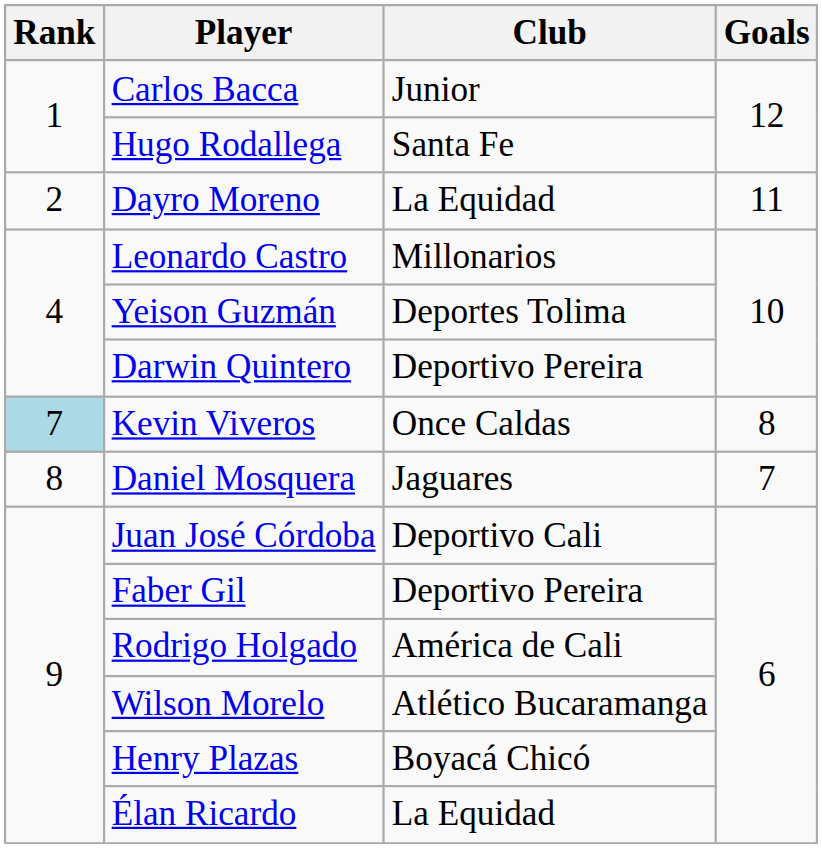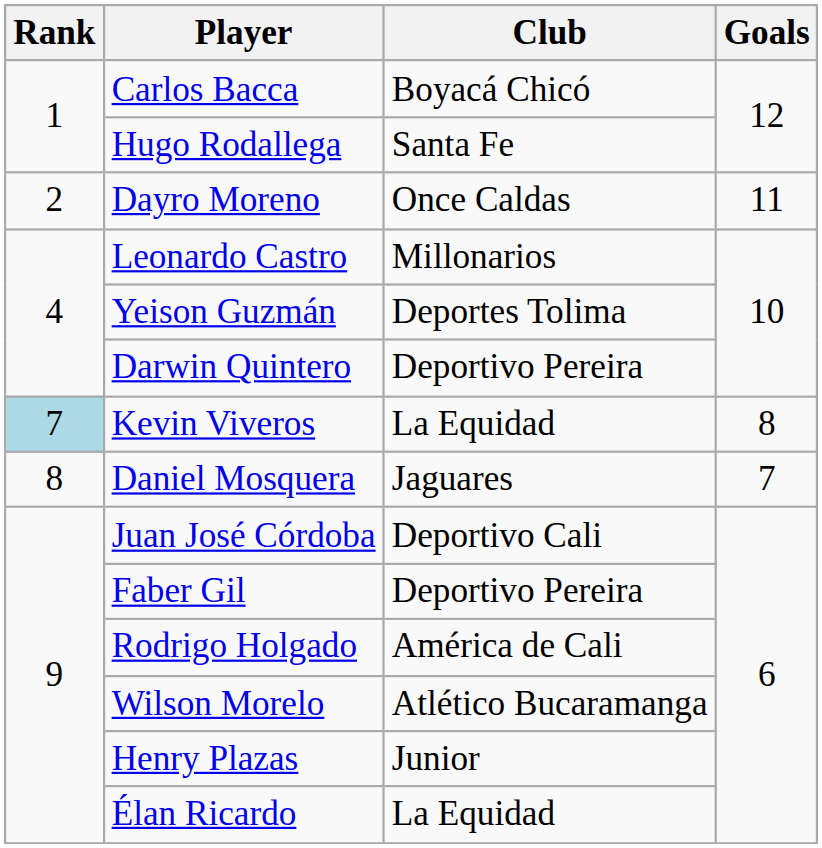Carlos Bacca | Club: Junior -> Boyacá Chicó
Dayro Moreno | Club: La Equidad -> Once Caldas
Kevin Viveros | Club: Once Caldas -> La Equidad
Henry Plazas | Club: Boyacá Chicó -> Junior
